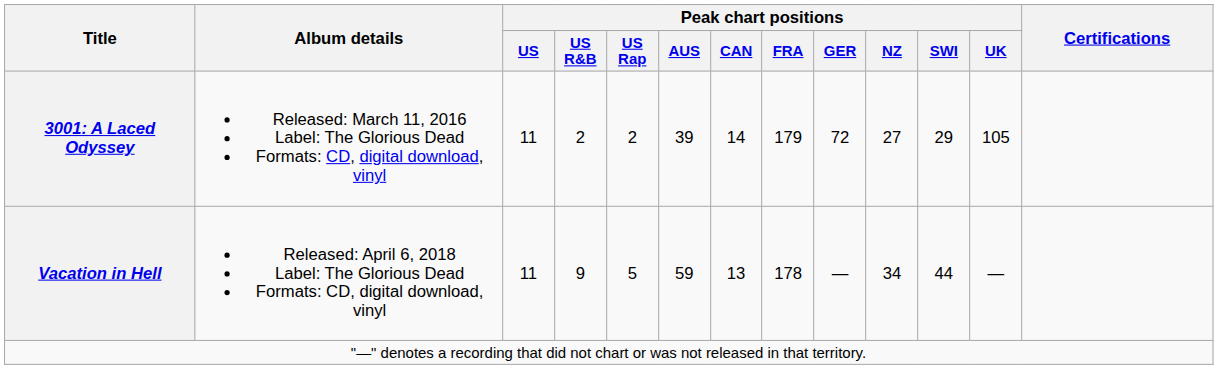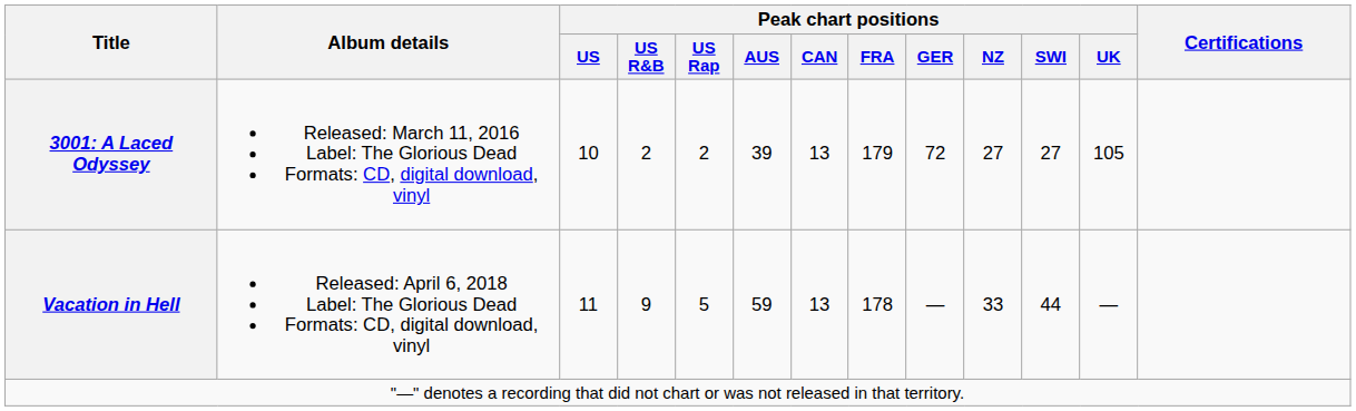3001: A Laced Odyssey | Peak chart positions / US: 11 -> 10
3001: A Laced Odyssey | Peak chart positions / CAN: 14 -> 13
3001: A Laced Odyssey | Peak chart positions / SWI: 29 -> 27
Vacation in Hell | Peak chart positions / NZ: 34 -> 33
